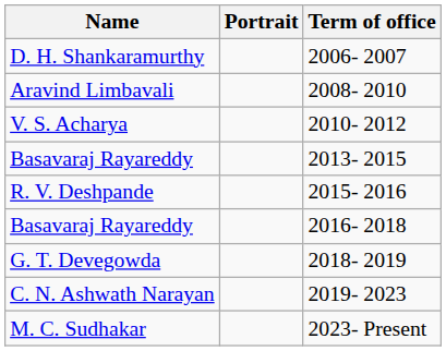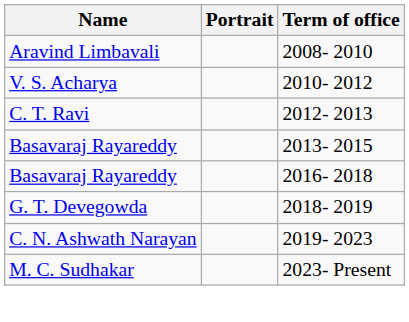- row: D. H. Shankaramurthy | 2006- 2007
+ row: C. T. Ravi | 2012- 2013
- row: R. V. Deshpande | 2015- 2016
